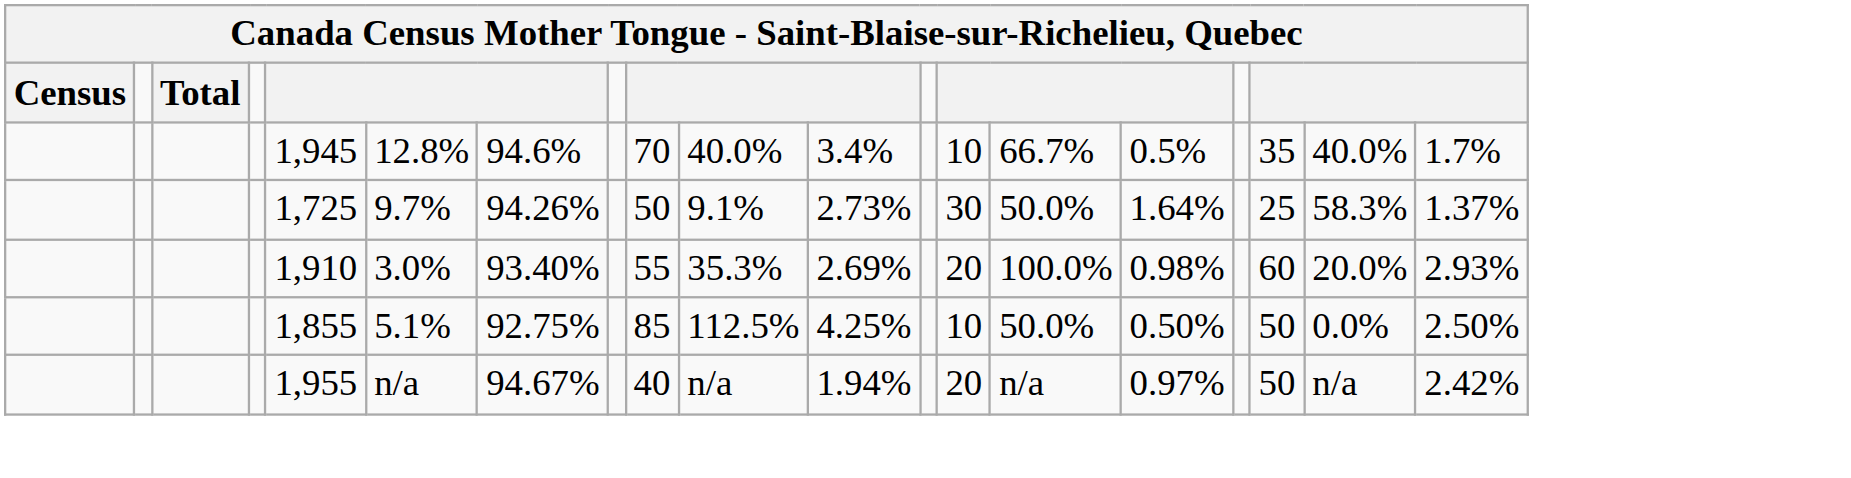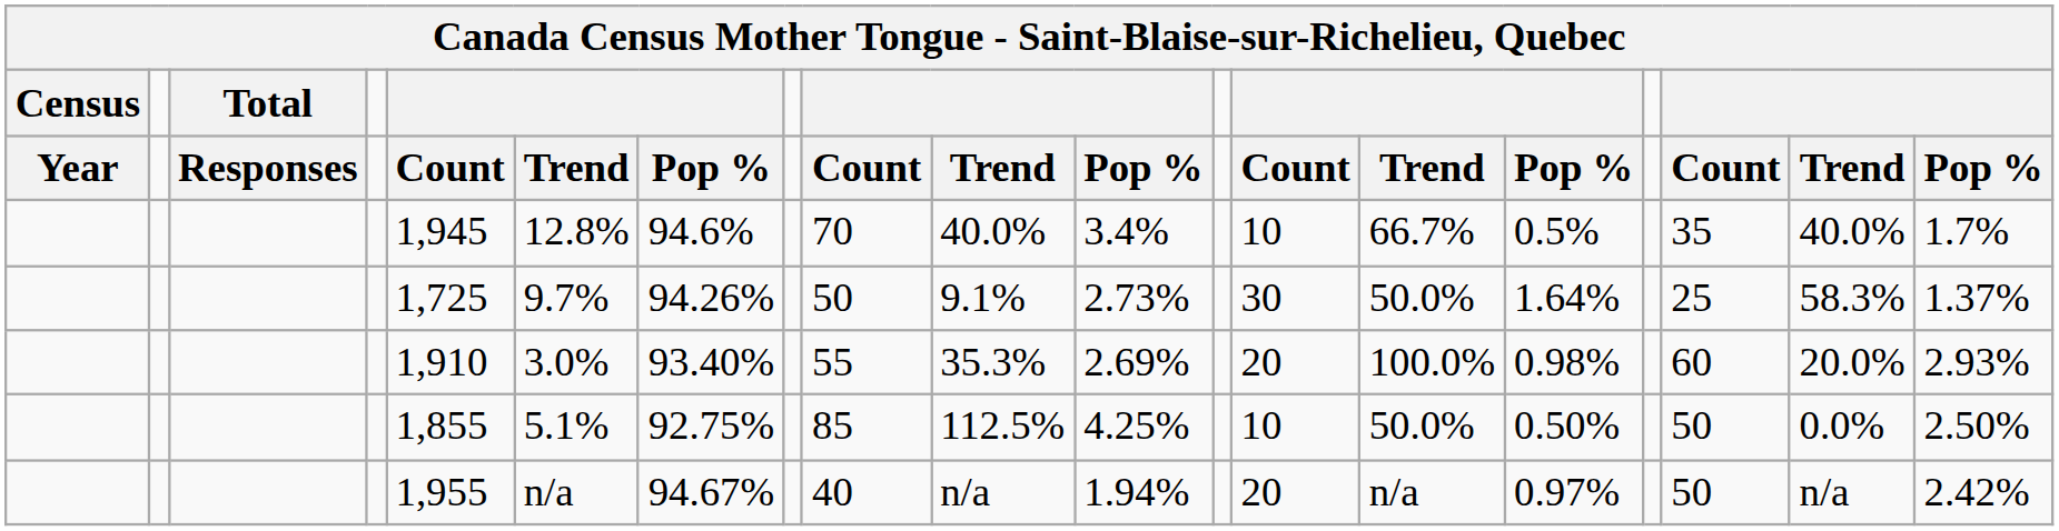+ row: Year | Responses | Count | Trend | Pop % | Count | Trend | Pop % | Count | Trend | Pop % | Count | Trend | Pop %
